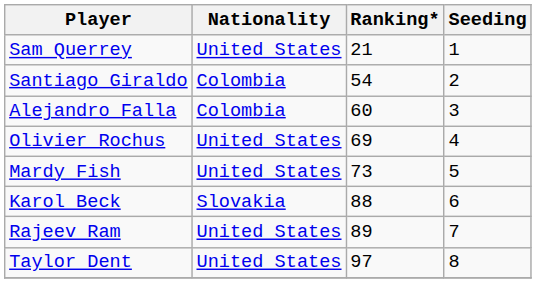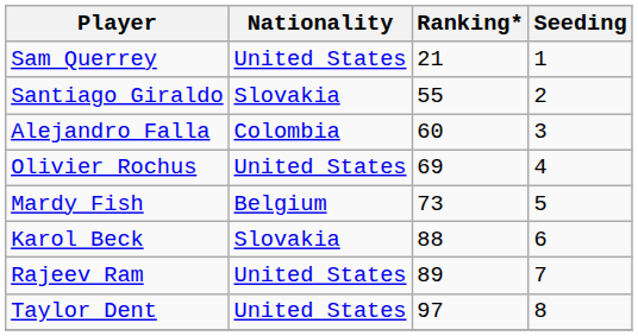Santiago Giraldo | Nationality: Colombia -> Slovakia
Santiago Giraldo | Ranking*: 54 -> 55
Mardy Fish | Nationality: United States -> Belgium
